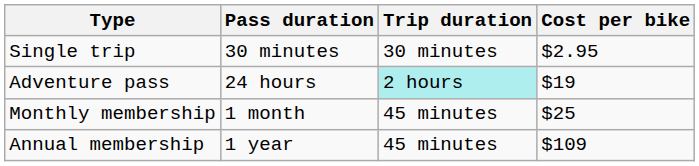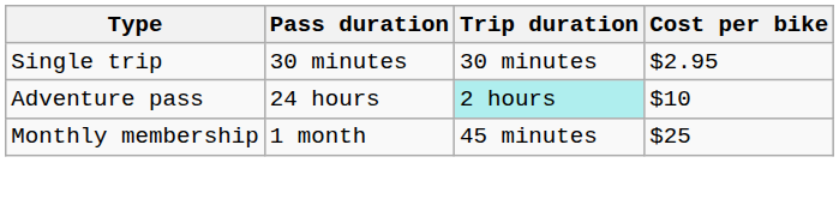Adventure pass | Cost per bike: $19 -> $10
- row: Annual membership | 1 year | 45 minutes | $109
